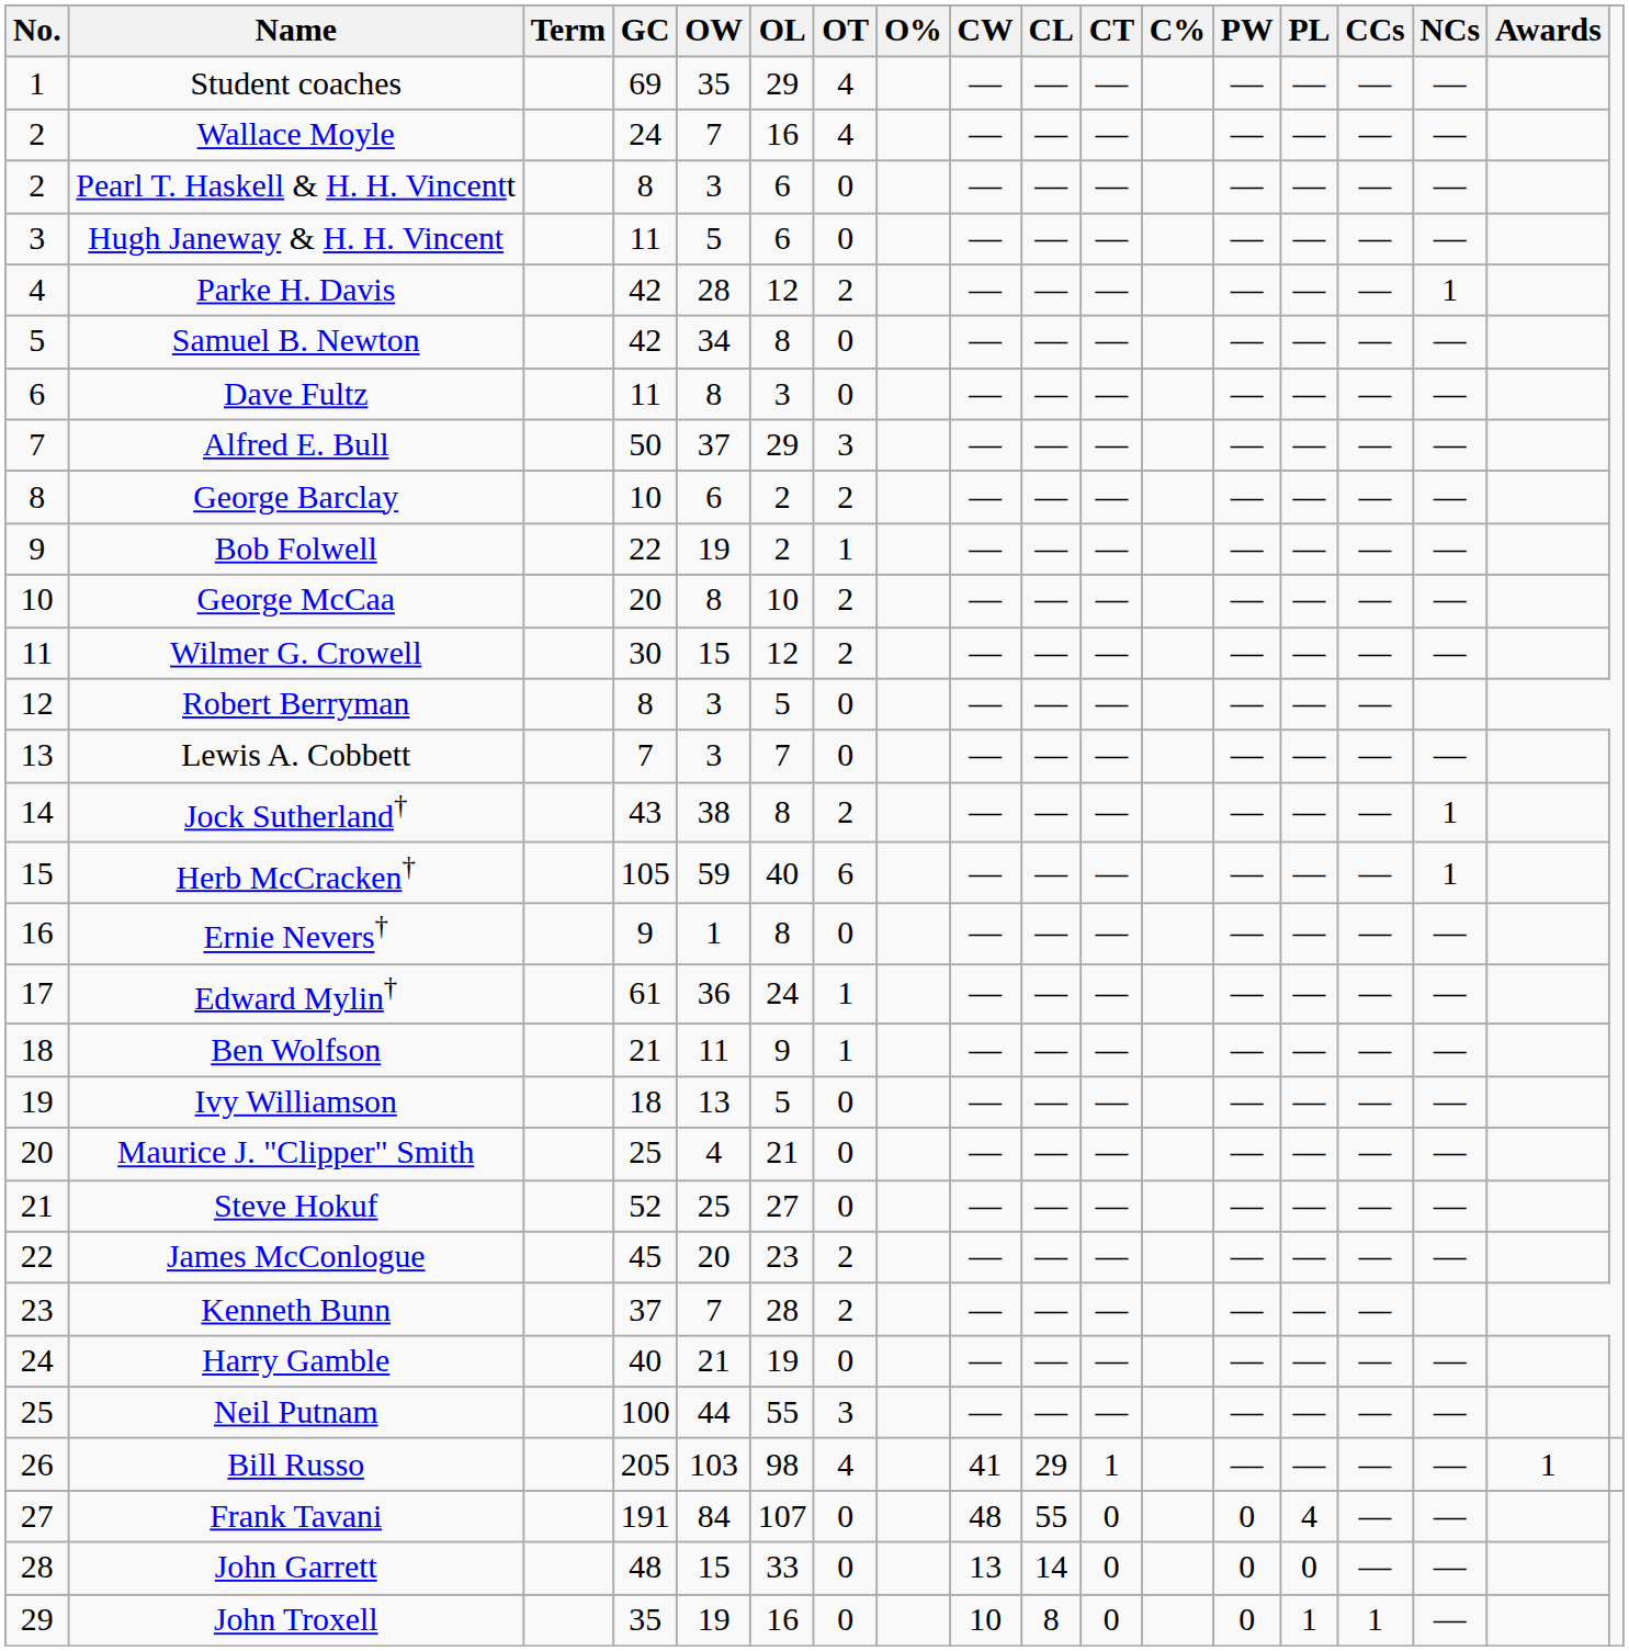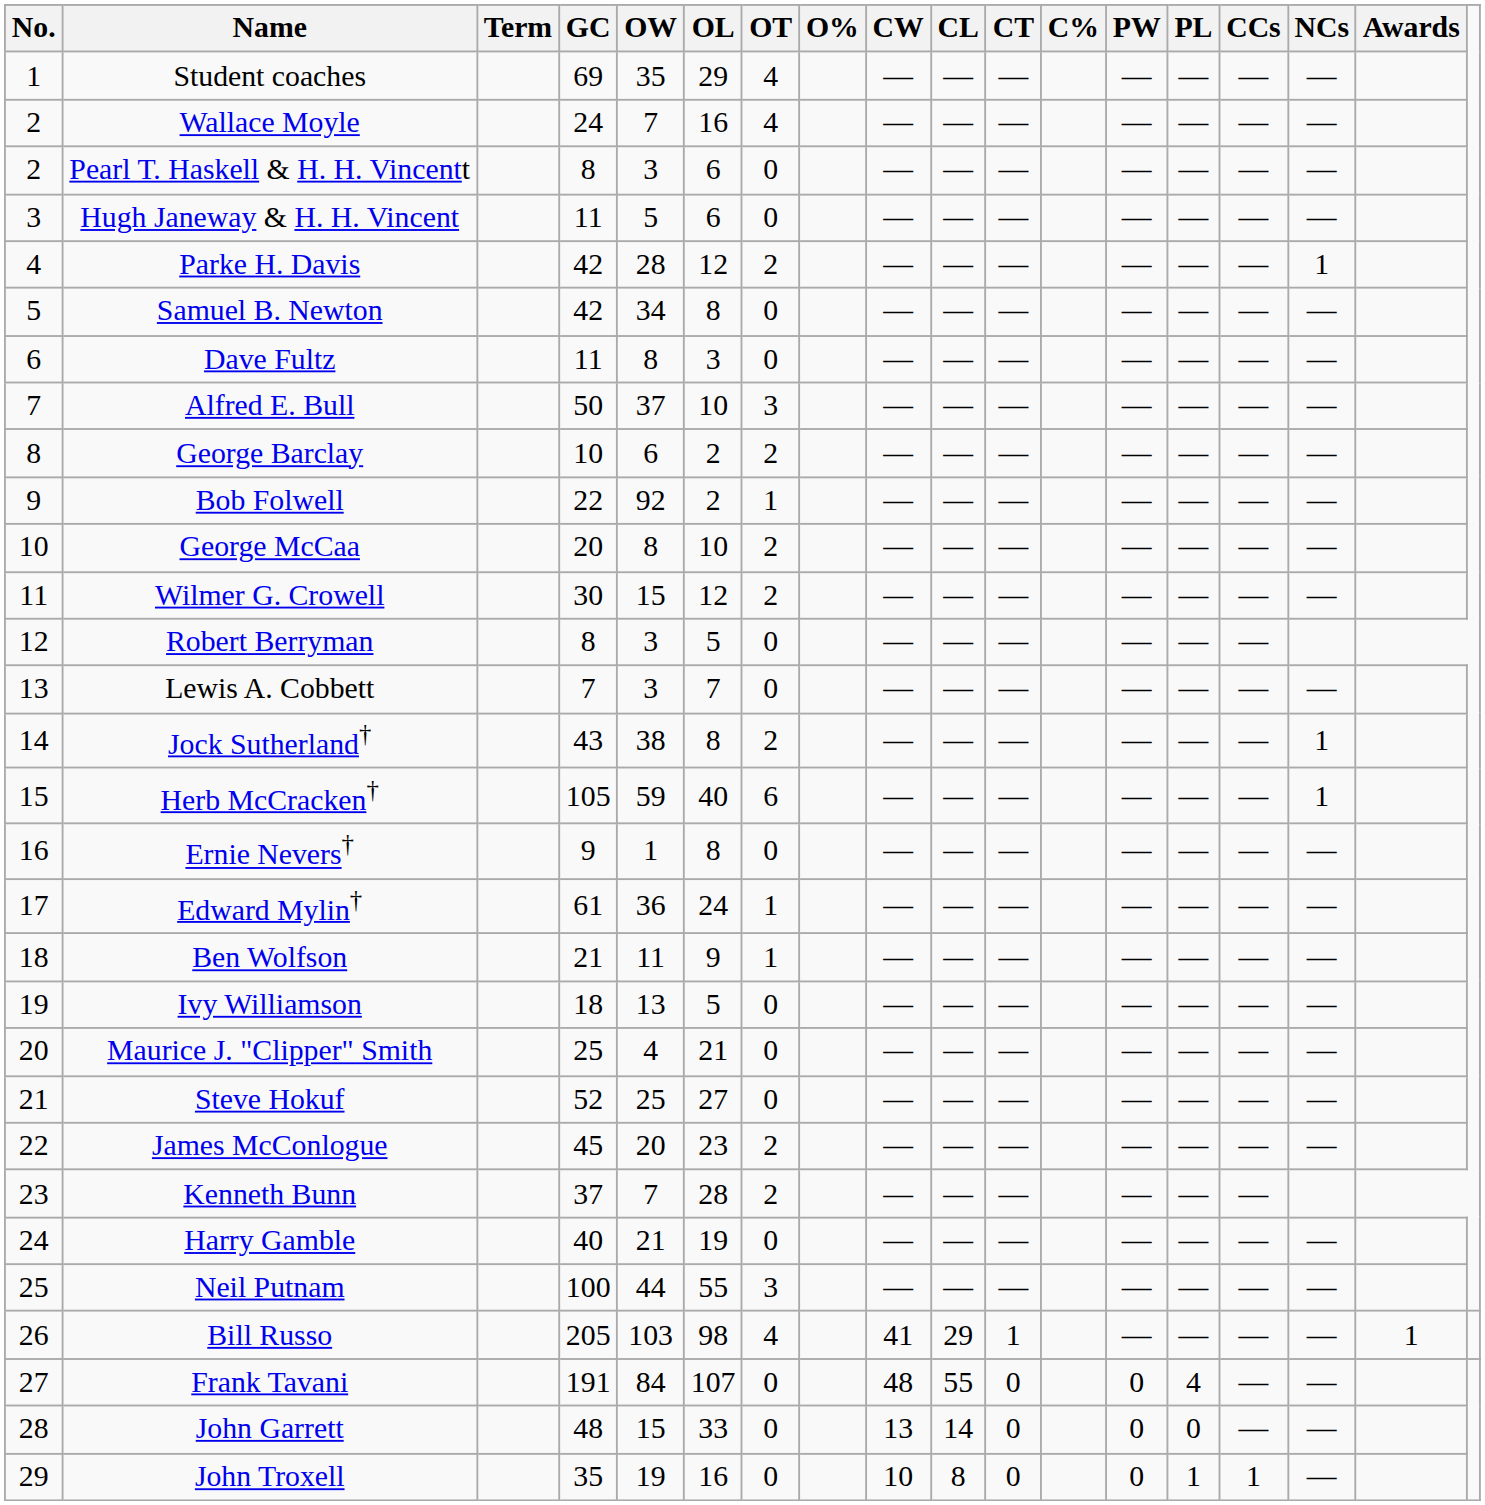Alfred E. Bull | OL: 29 -> 10
Bob Folwell | OW: 19 -> 92
